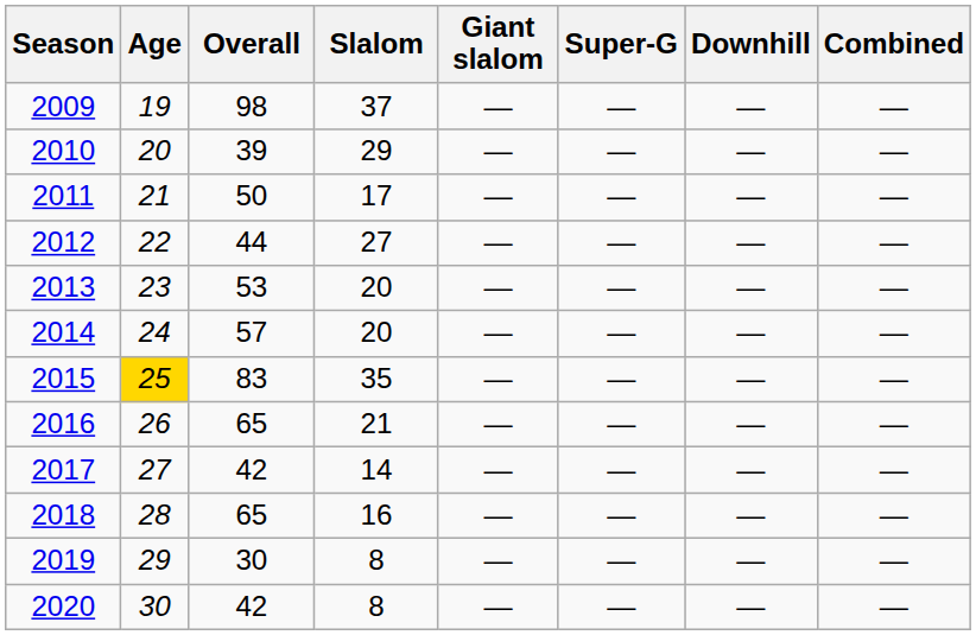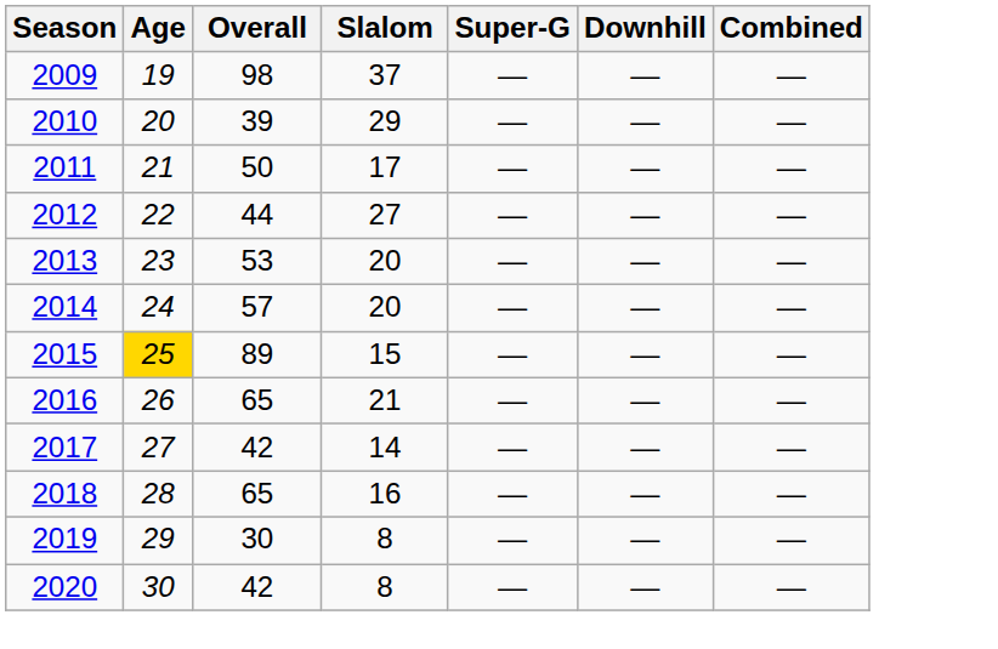- column: Giant slalom | — | — | — | — | — | — | — | — | — | — | — | —
2015 | Overall: 83 -> 89
2015 | Slalom: 35 -> 15
